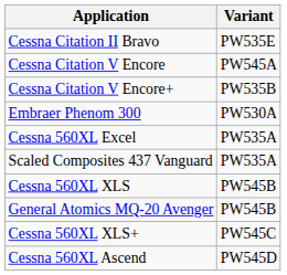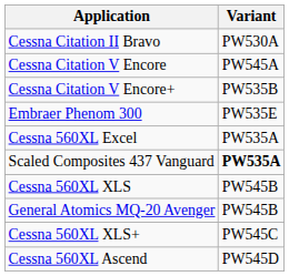Cessna Citation II Bravo | Variant: PW535E -> PW530A
Embraer Phenom 300 | Variant: PW530A -> PW535E
Scaled Composites 437 Vanguard | Variant: normal -> bold
